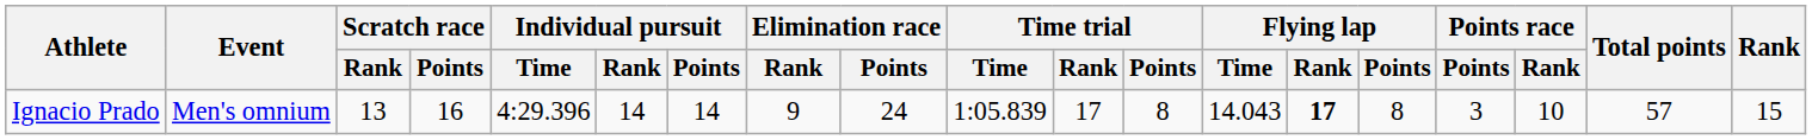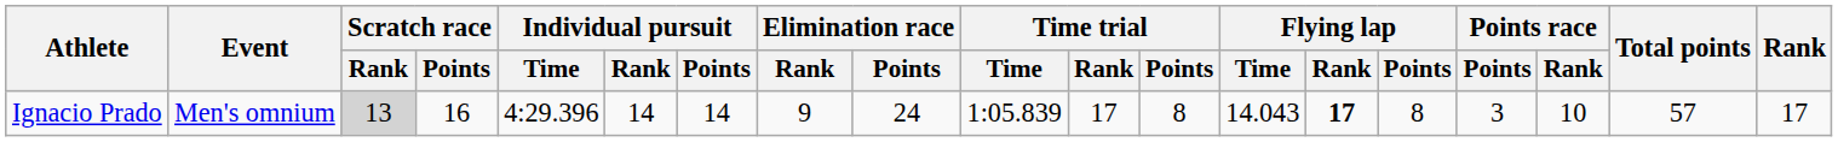Ignacio Prado | Scratch race / Rank: no background -> lightgrey background
Ignacio Prado | Rank: 15 -> 17
